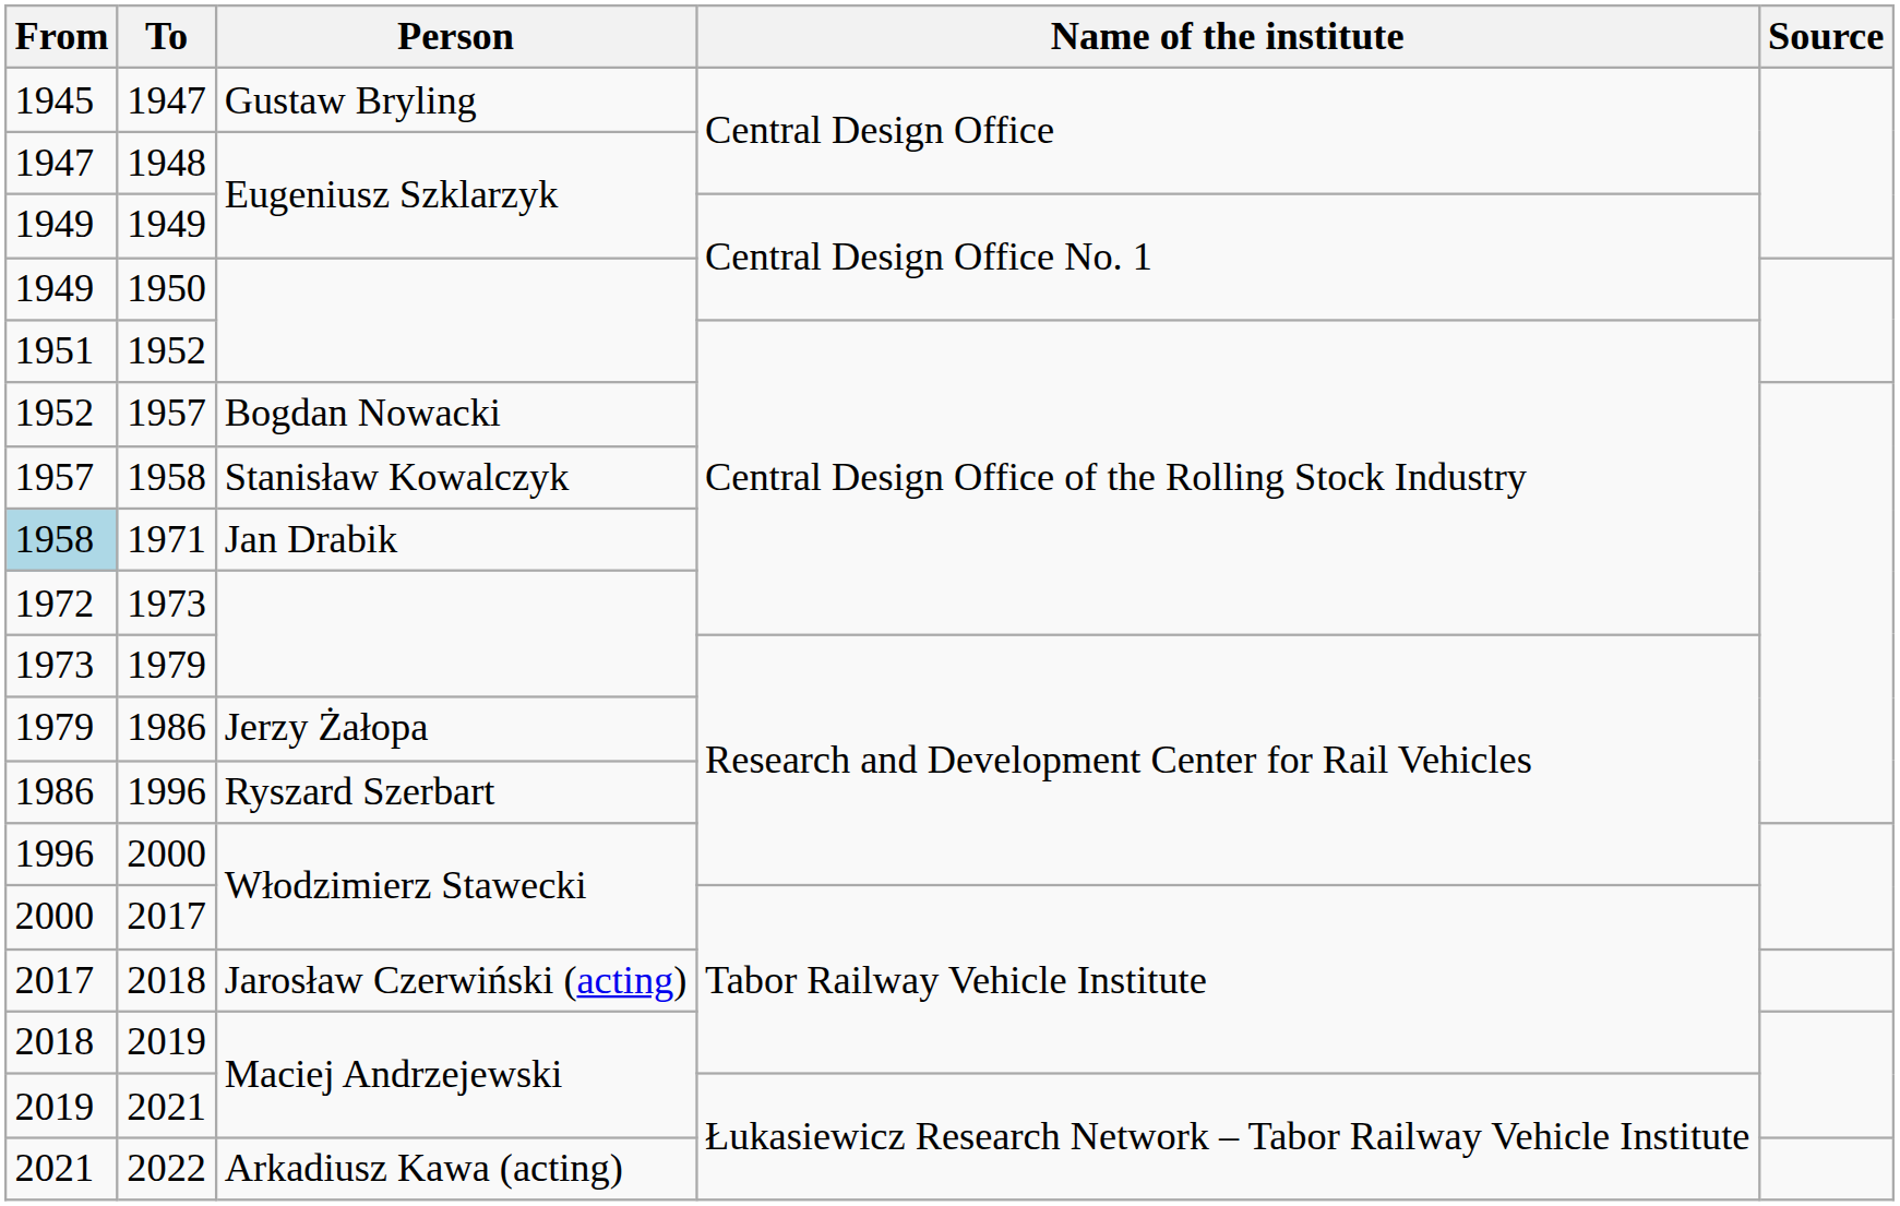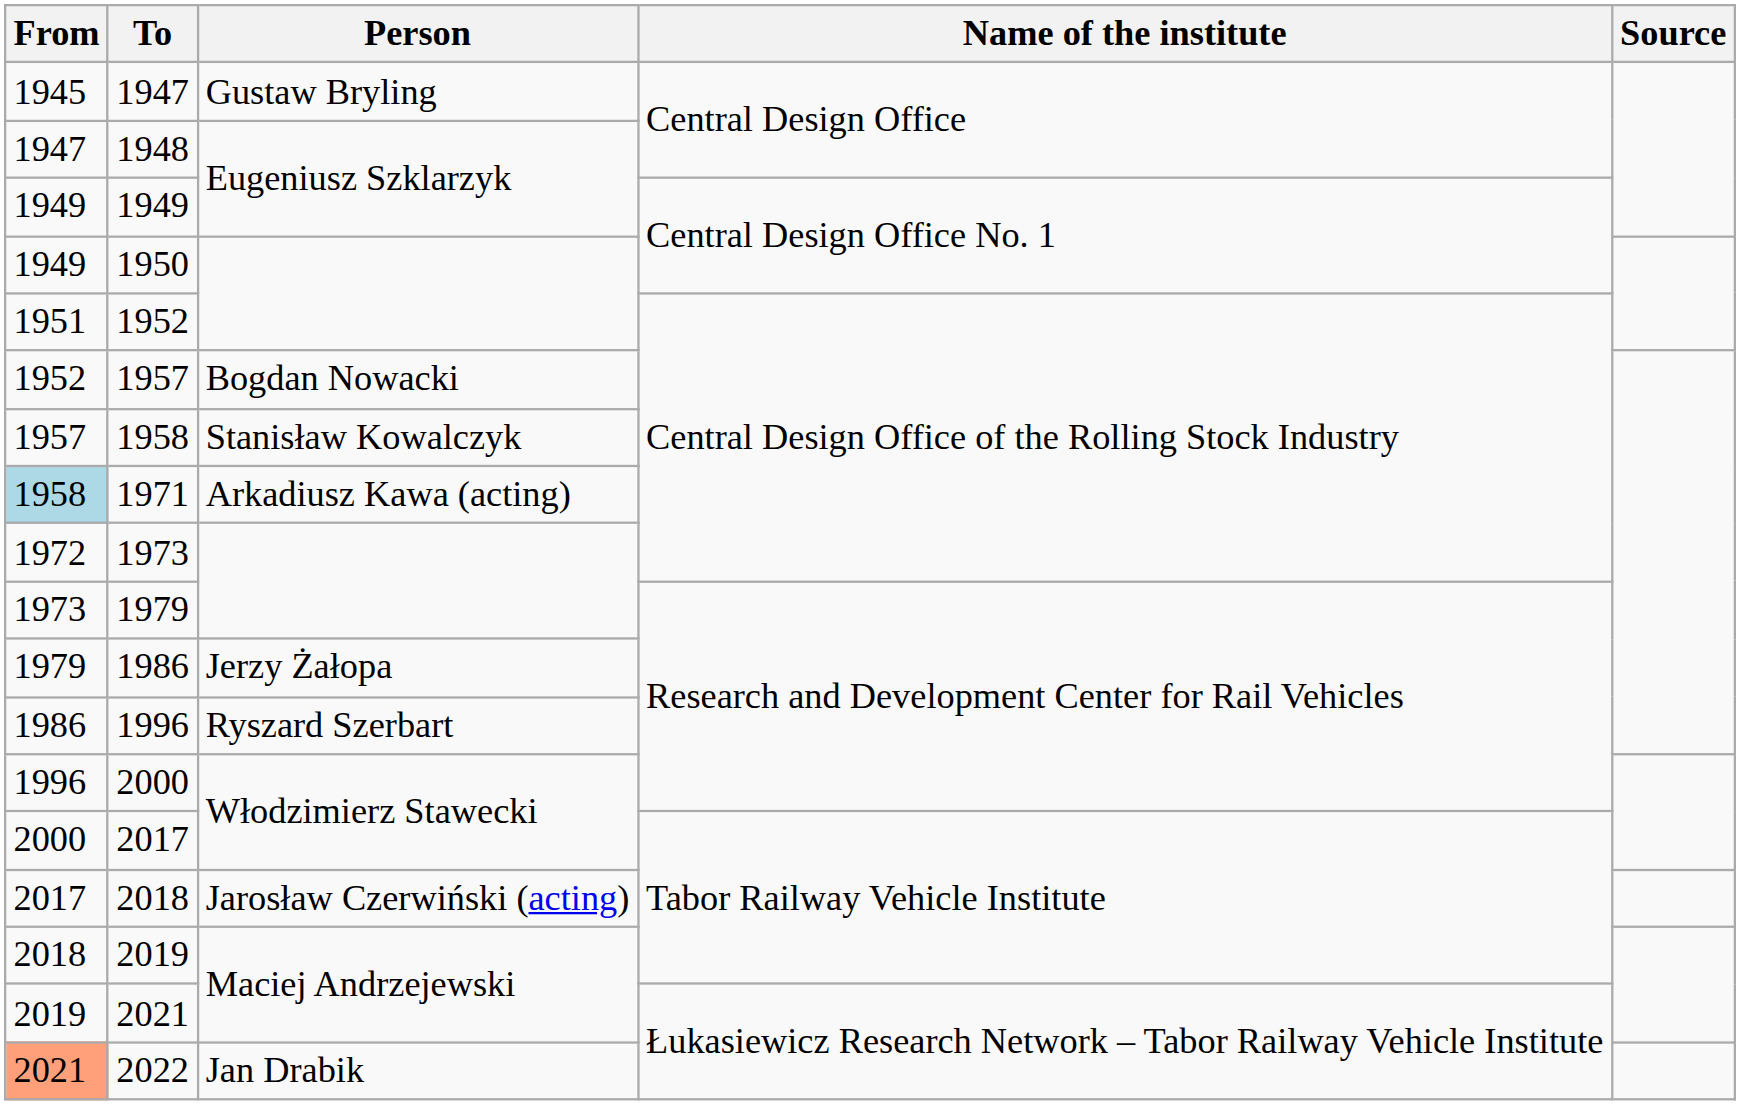1971 | Person: Jan Drabik -> Arkadiusz Kawa (acting)
2022 | From: no background -> lightsalmon background
2022 | Person: Arkadiusz Kawa (acting) -> Jan Drabik
